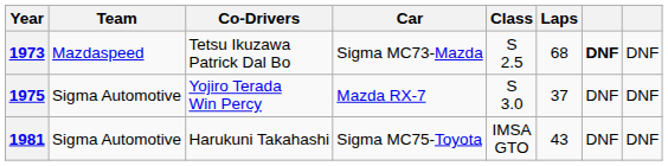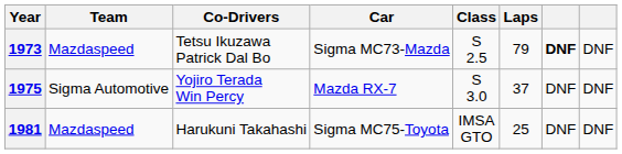1973 | Laps: 68 -> 79
1981 | Team: Sigma Automotive -> Mazdaspeed
1981 | Laps: 43 -> 25
